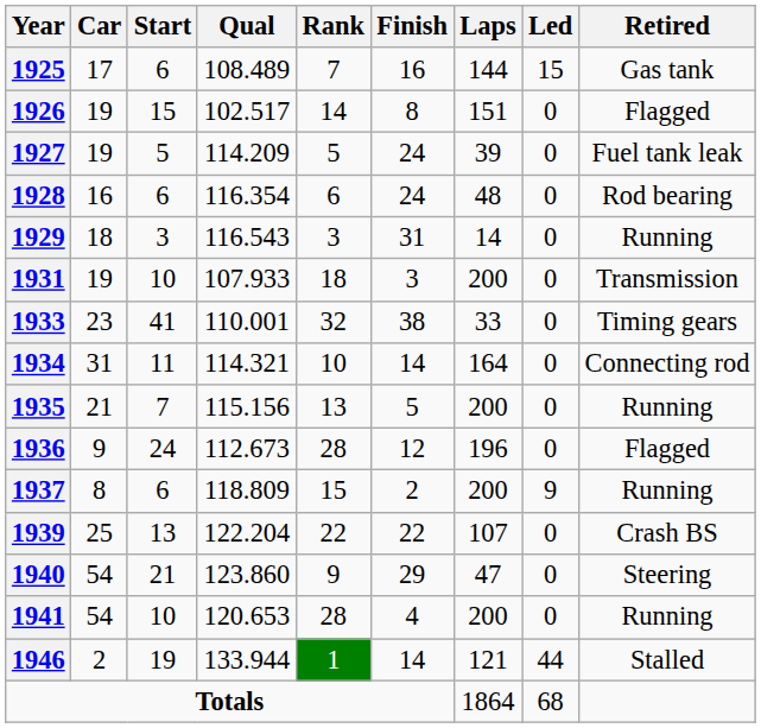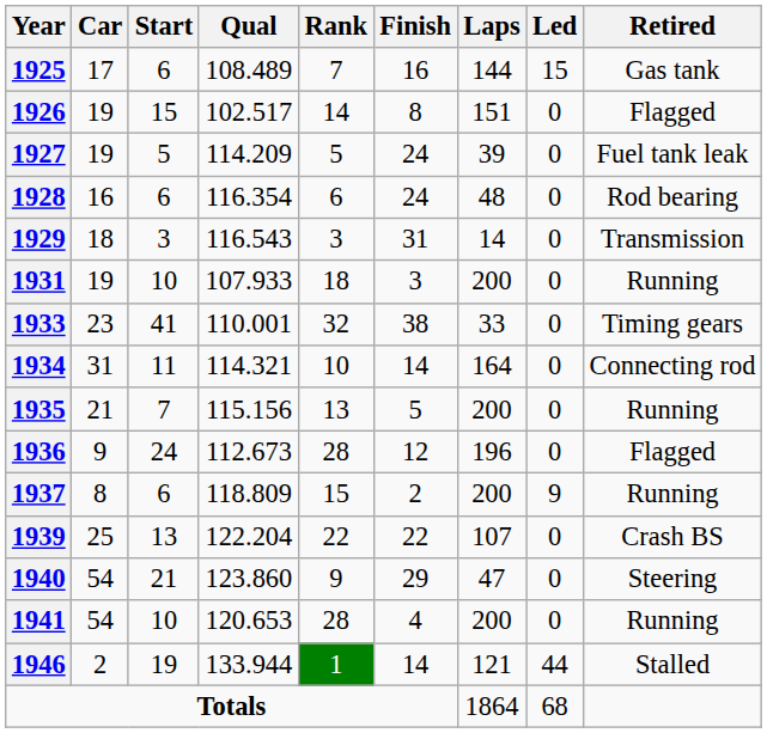1929 | Retired: Running -> Transmission
1931 | Retired: Transmission -> Running
